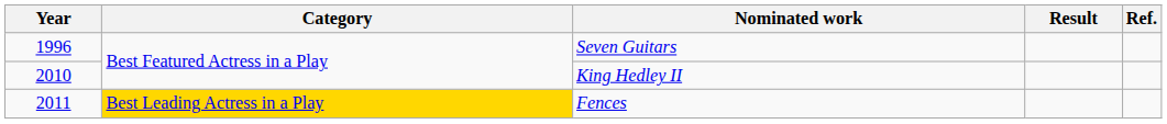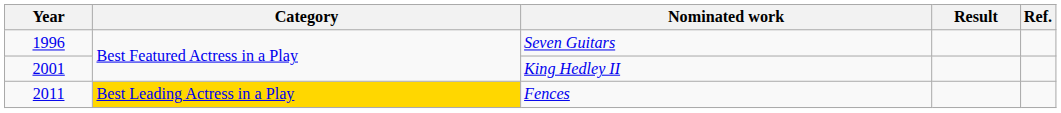King Hedley II | Year: 2010 -> 2001
